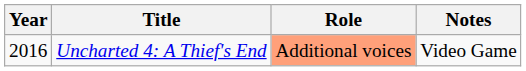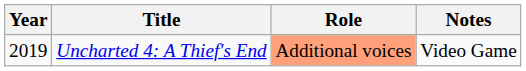Uncharted 4: A Thief's End | Year: 2016 -> 2019
